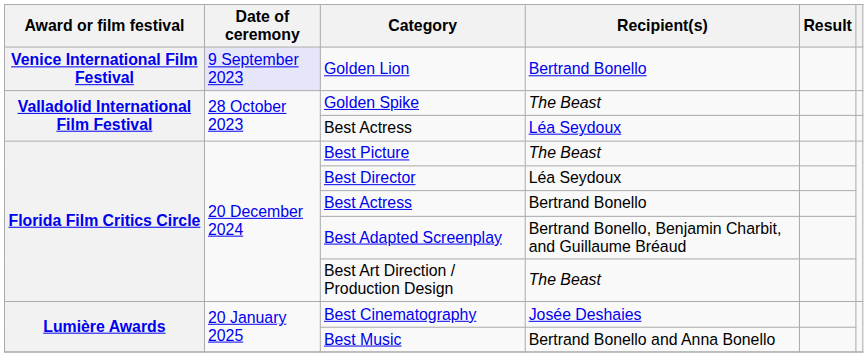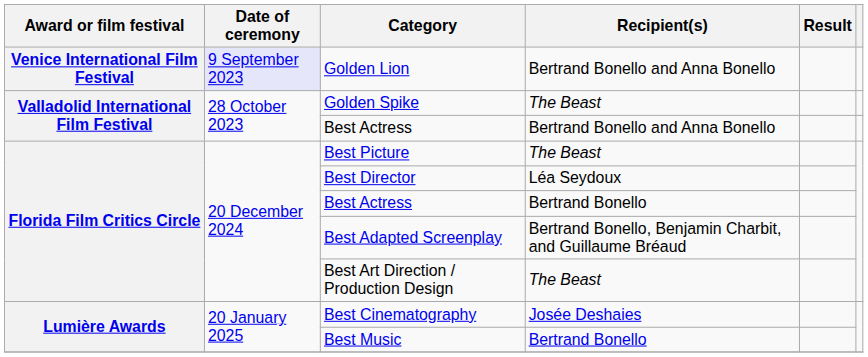Golden Lion | Recipient(s): Bertrand Bonello -> Bertrand Bonello and Anna Bonello
Valladolid International Film Festival / Best Actress | Recipient(s): Léa Seydoux -> Bertrand Bonello and Anna Bonello
Best Music | Recipient(s): Bertrand Bonello and Anna Bonello -> Bertrand Bonello
